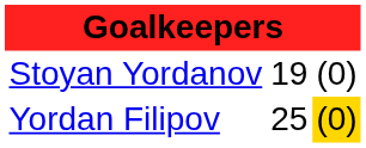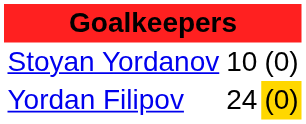Stoyan Yordanov | column 2: 19 -> 10
Yordan Filipov | column 2: 25 -> 24
